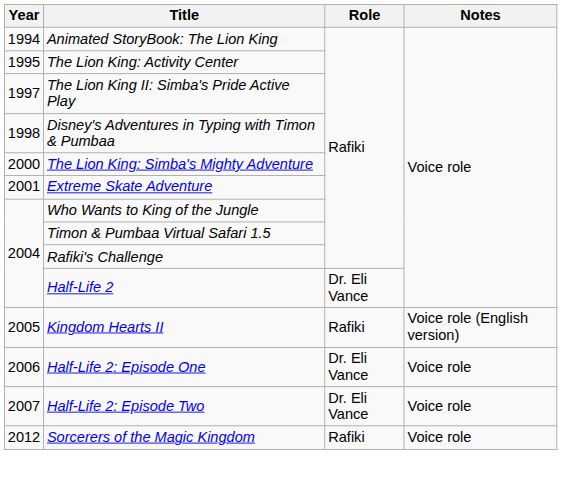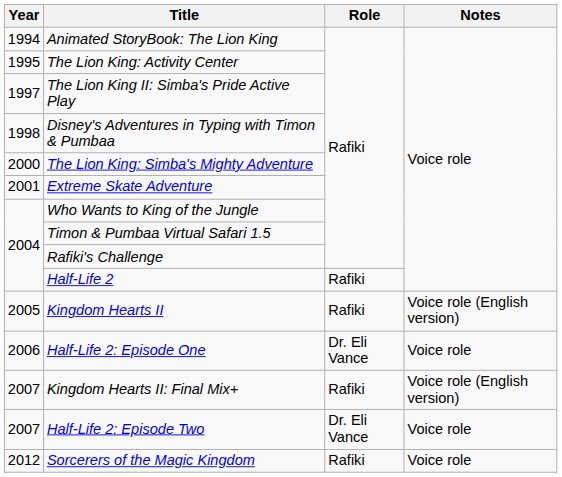Half-Life 2 | Role: Dr. Eli Vance -> Rafiki
+ row: 2007 | Kingdom Hearts II: Final Mix+ | Rafiki | Voice role (English version)
